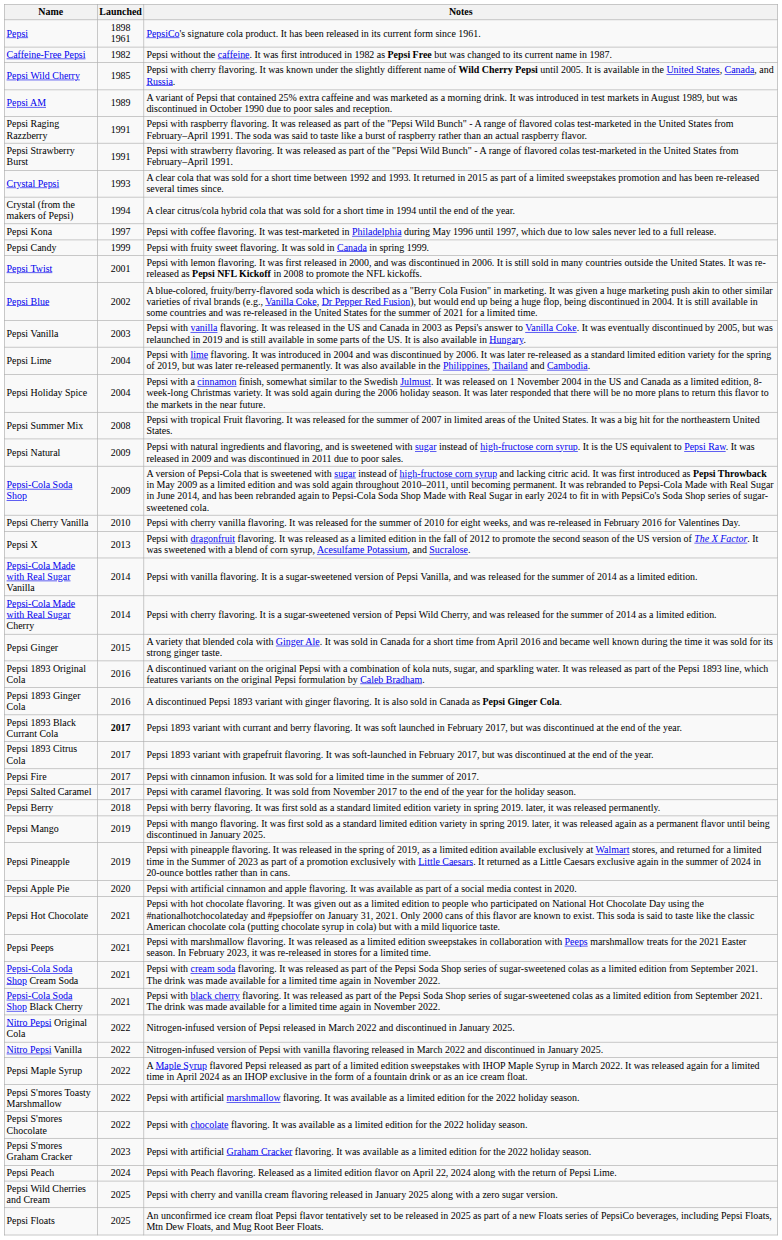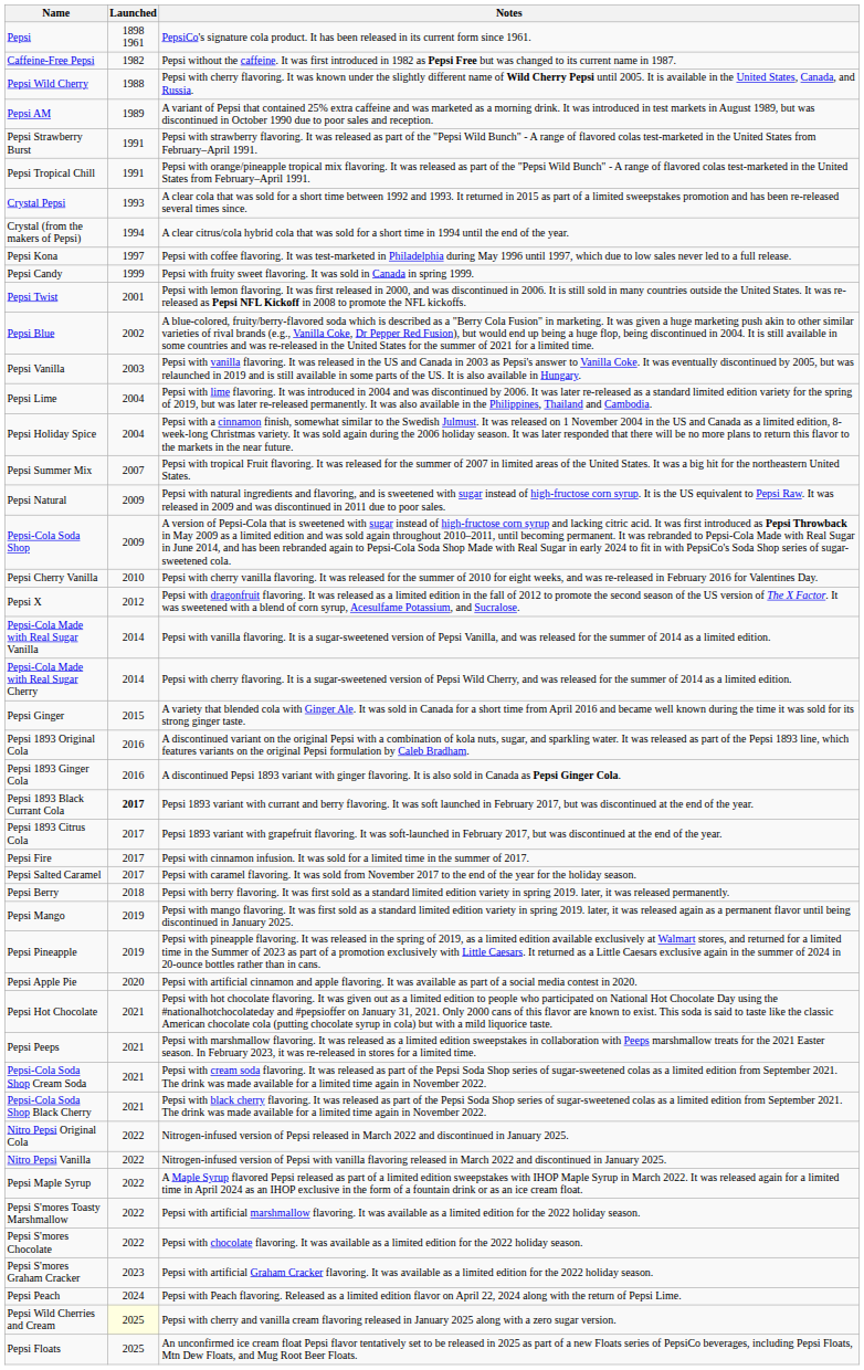Pepsi Wild Cherry | Launched: 1985 -> 1988
- row: Pepsi Raging Razzberry | 1991 | Pepsi with raspberry flavoring. It was released as part of the "Pepsi Wild Bunch" - A range of flavored colas test-marketed in the United States from February–April 1991. The soda was said to taste like a burst of raspberry rather than an actual raspberry flavor.
+ row: Pepsi Tropical Chill | 1991 | Pepsi with orange/pineapple tropical mix flavoring. It was released as part of the "Pepsi Wild Bunch" - A range of flavored colas test-marketed in the United States from February–April 1991.
Pepsi Summer Mix | Launched: 2008 -> 2007
Pepsi X | Launched: 2013 -> 2012
Pepsi Wild Cherries and Cream | Launched: no background -> lightyellow background
